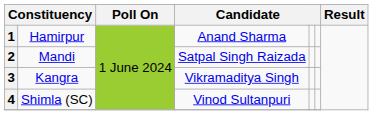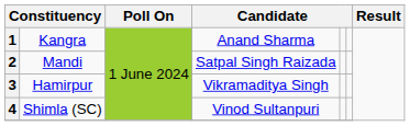1 | column 2: Hamirpur -> Kangra
3 | column 2: Kangra -> Hamirpur
